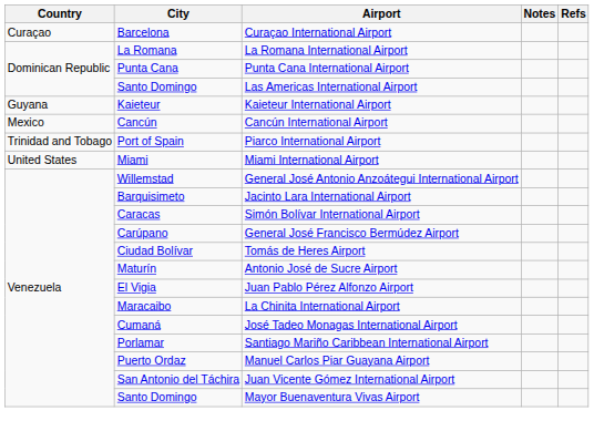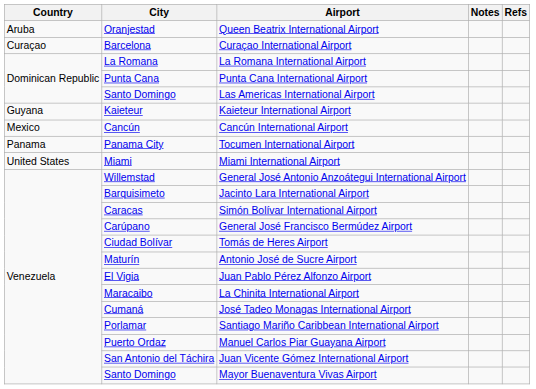+ row: Aruba | Oranjestad | Queen Beatrix International Airport
+ row: Panama | Panama City | Tocumen International Airport
- row: Trinidad and Tobago | Port of Spain | Piarco International Airport
